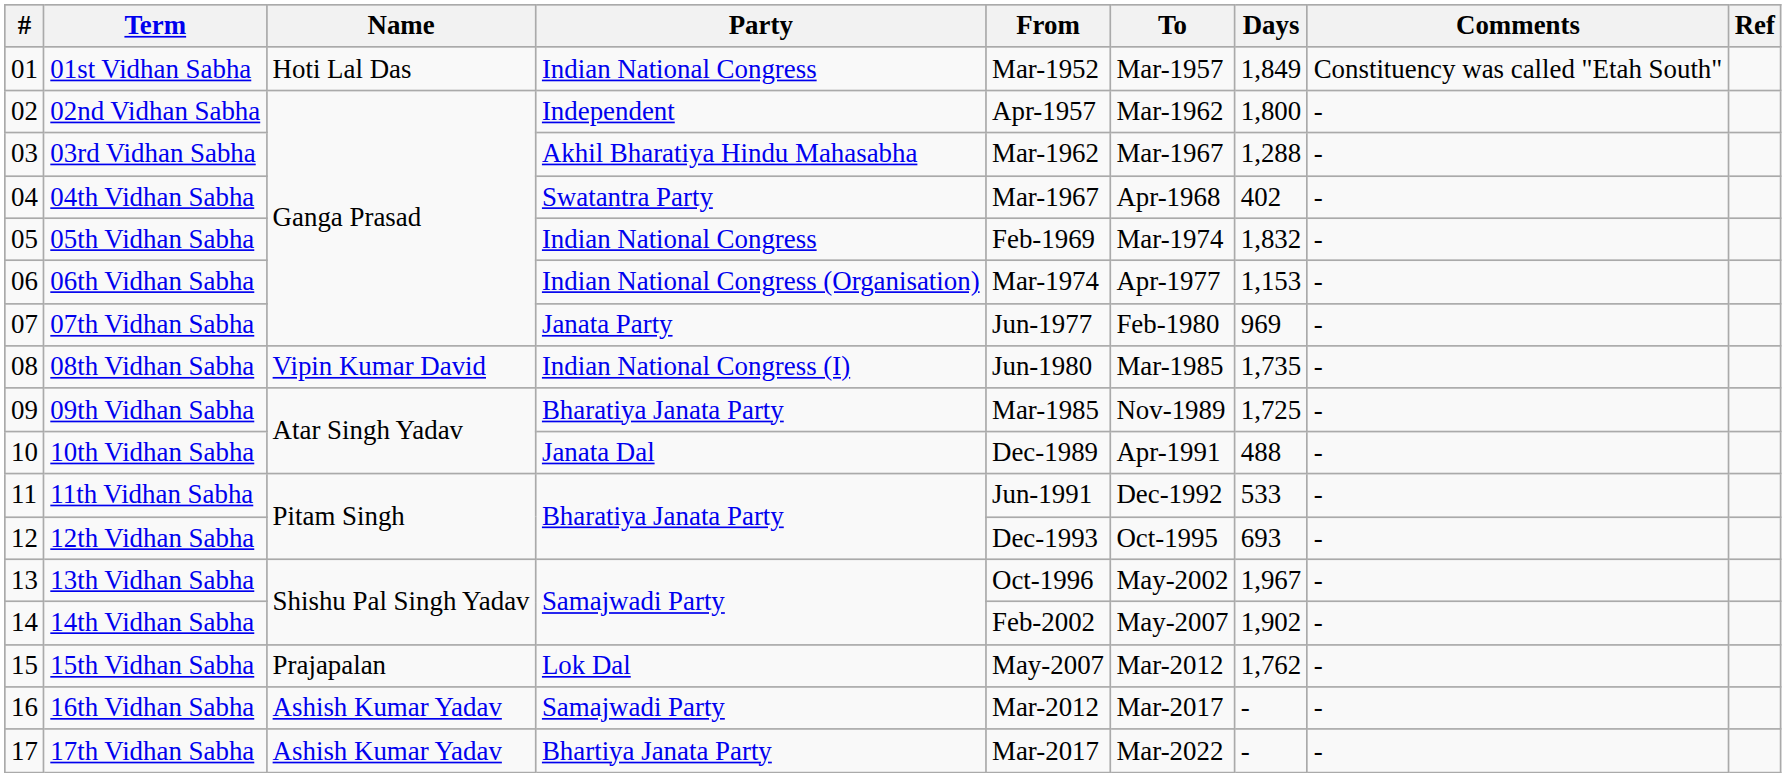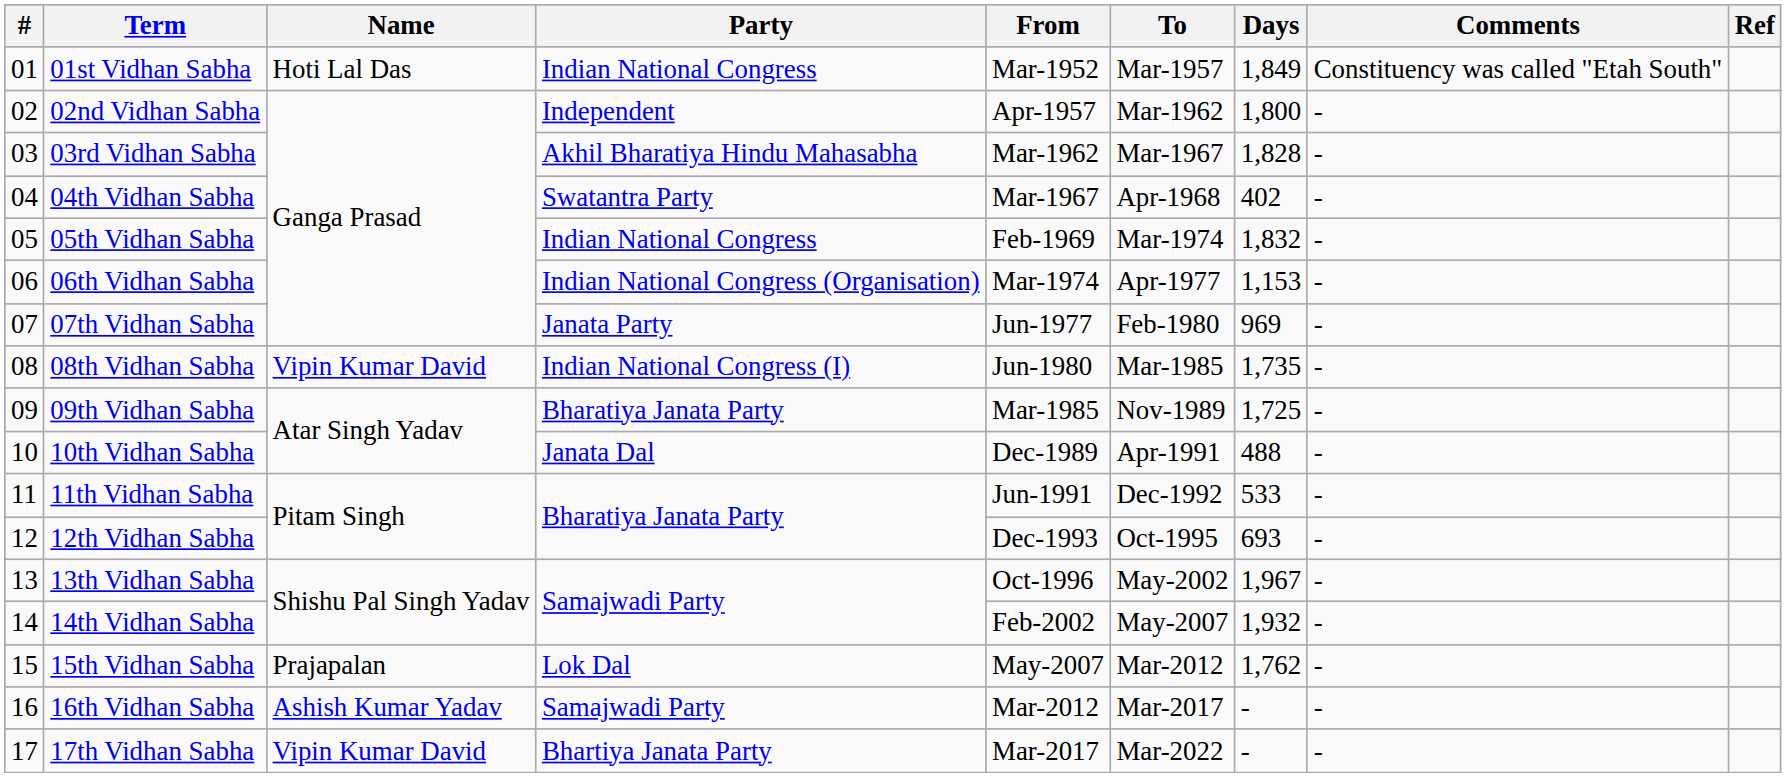03rd Vidhan Sabha | Days: 1,288 -> 1,828
14th Vidhan Sabha | Days: 1,902 -> 1,932
17th Vidhan Sabha | Name: Ashish Kumar Yadav -> Vipin Kumar David
